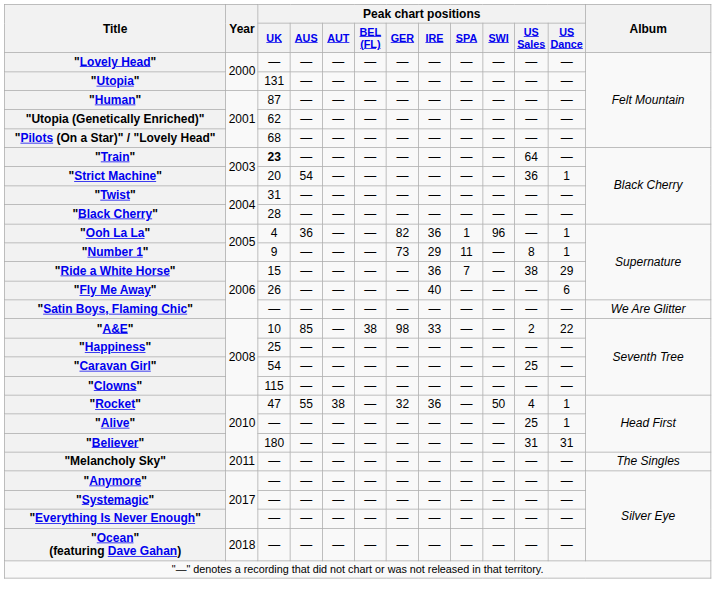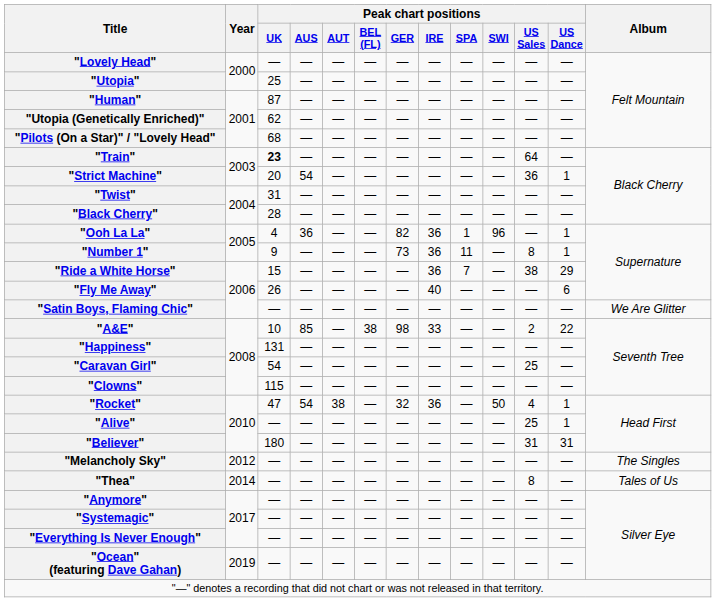"Utopia" | Peak chart positions / UK: 131 -> 25
"Number 1" | Peak chart positions / IRE: 29 -> 36
"Happiness" | Peak chart positions / UK: 25 -> 131
"Rocket" | Peak chart positions / AUS: 55 -> 54
"Melancholy Sky" | Year: 2011 -> 2012
+ row: "Thea" | 2014 | — | — | — | — | — | — | — | — | 8 | — | Tales of Us
"Ocean" (featuring Dave Gahan) | Year: 2018 -> 2019
